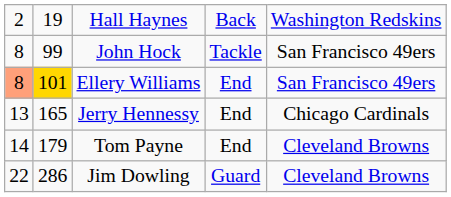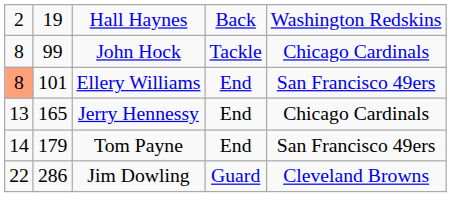John Hock | column 5: San Francisco 49ers -> Chicago Cardinals
Ellery Williams | column 2: gold background -> no background
Tom Payne | column 5: Cleveland Browns -> San Francisco 49ers
